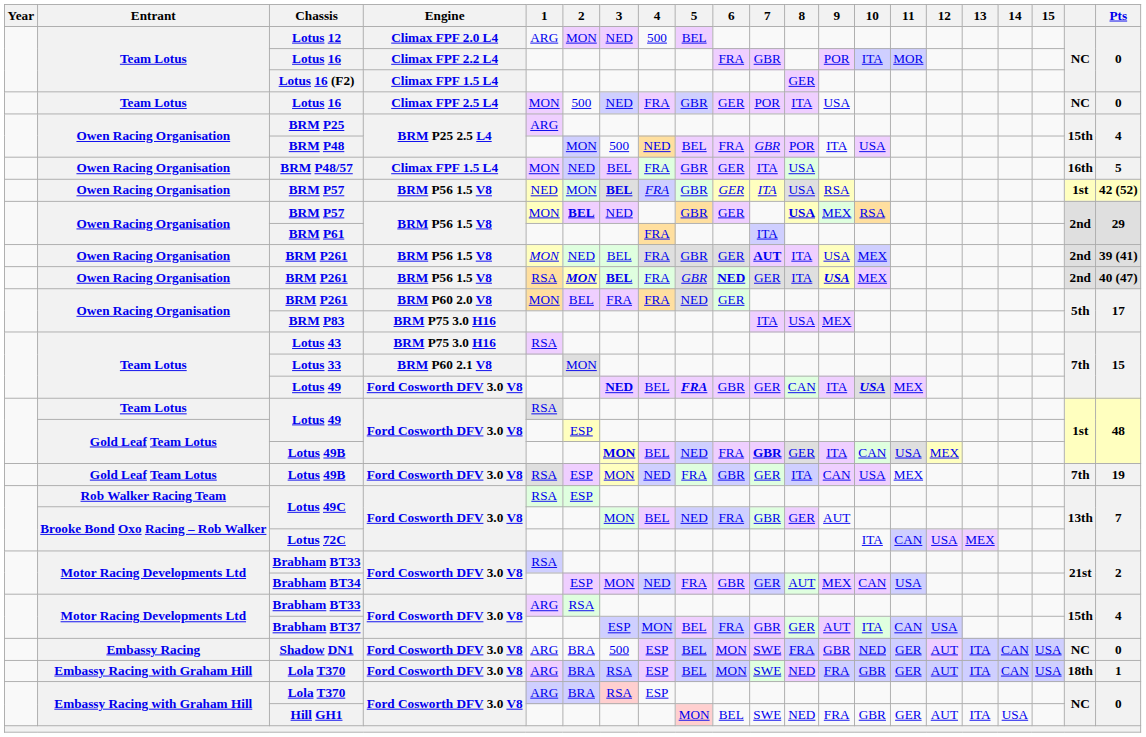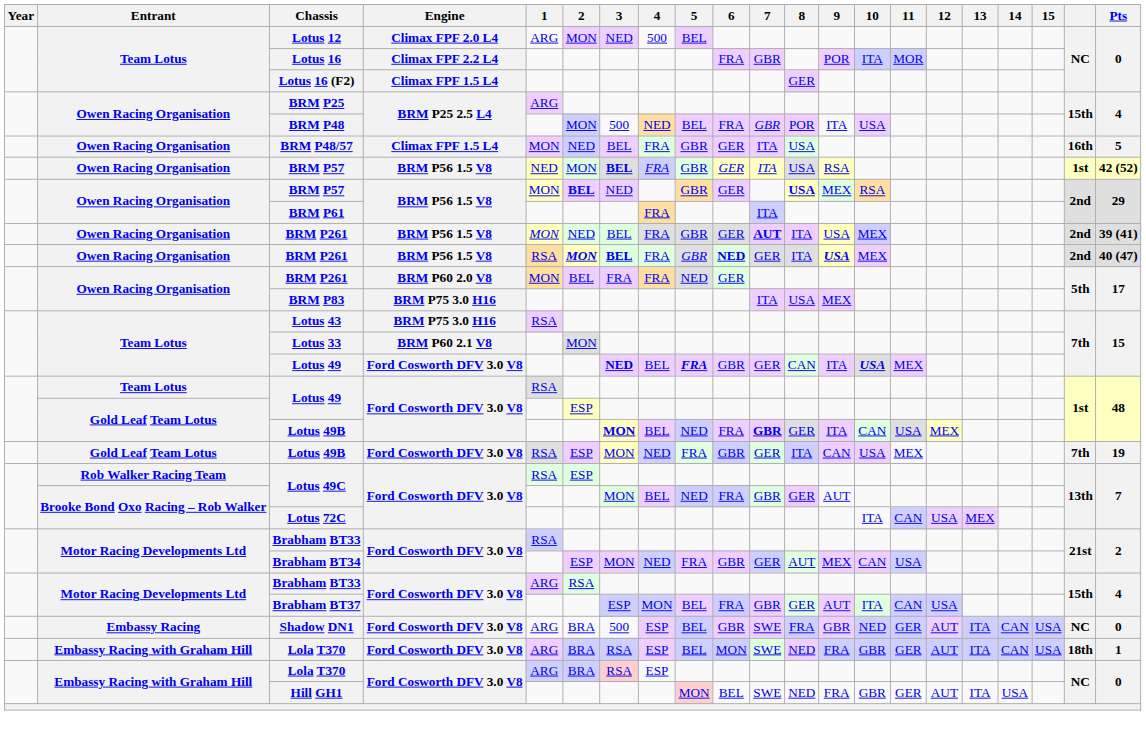- row: Team Lotus | Lotus 16 | Climax FPF 2.5 L4 | MON | 500 | NED | FRA | GBR | GER | POR | ITA | USA | NC | 0
Shadow DN1 | 6: MON -> GBR
